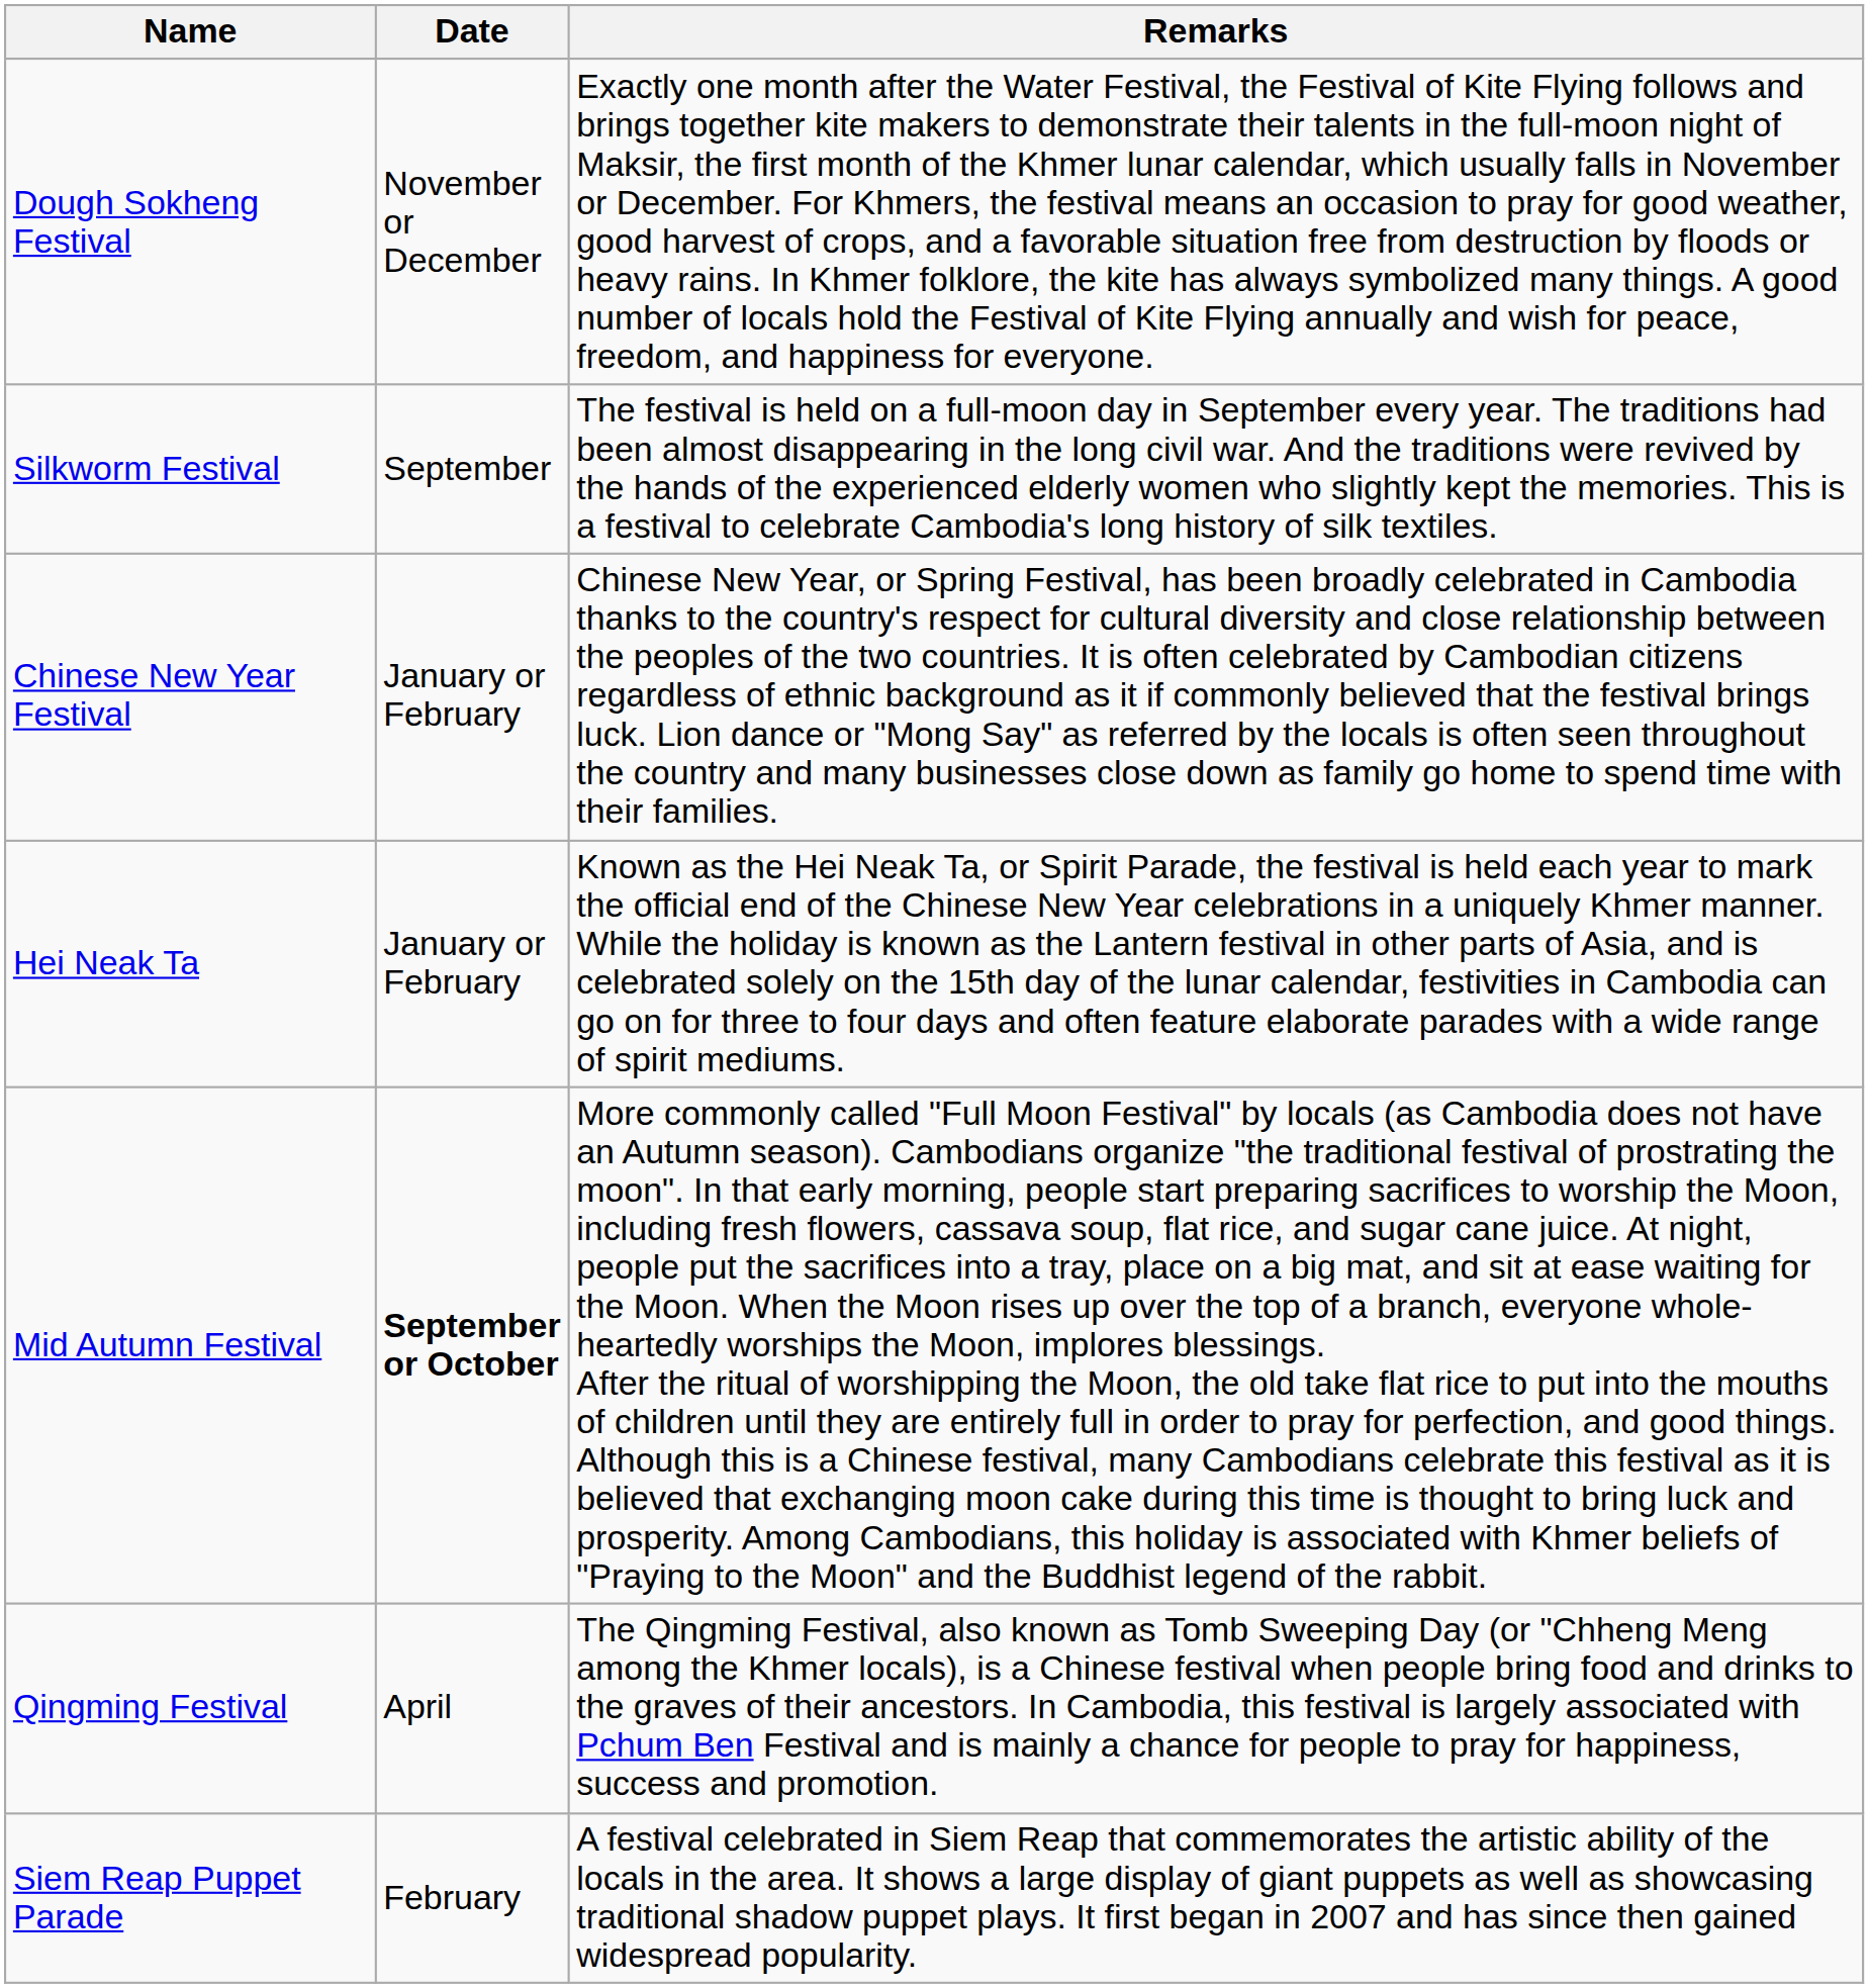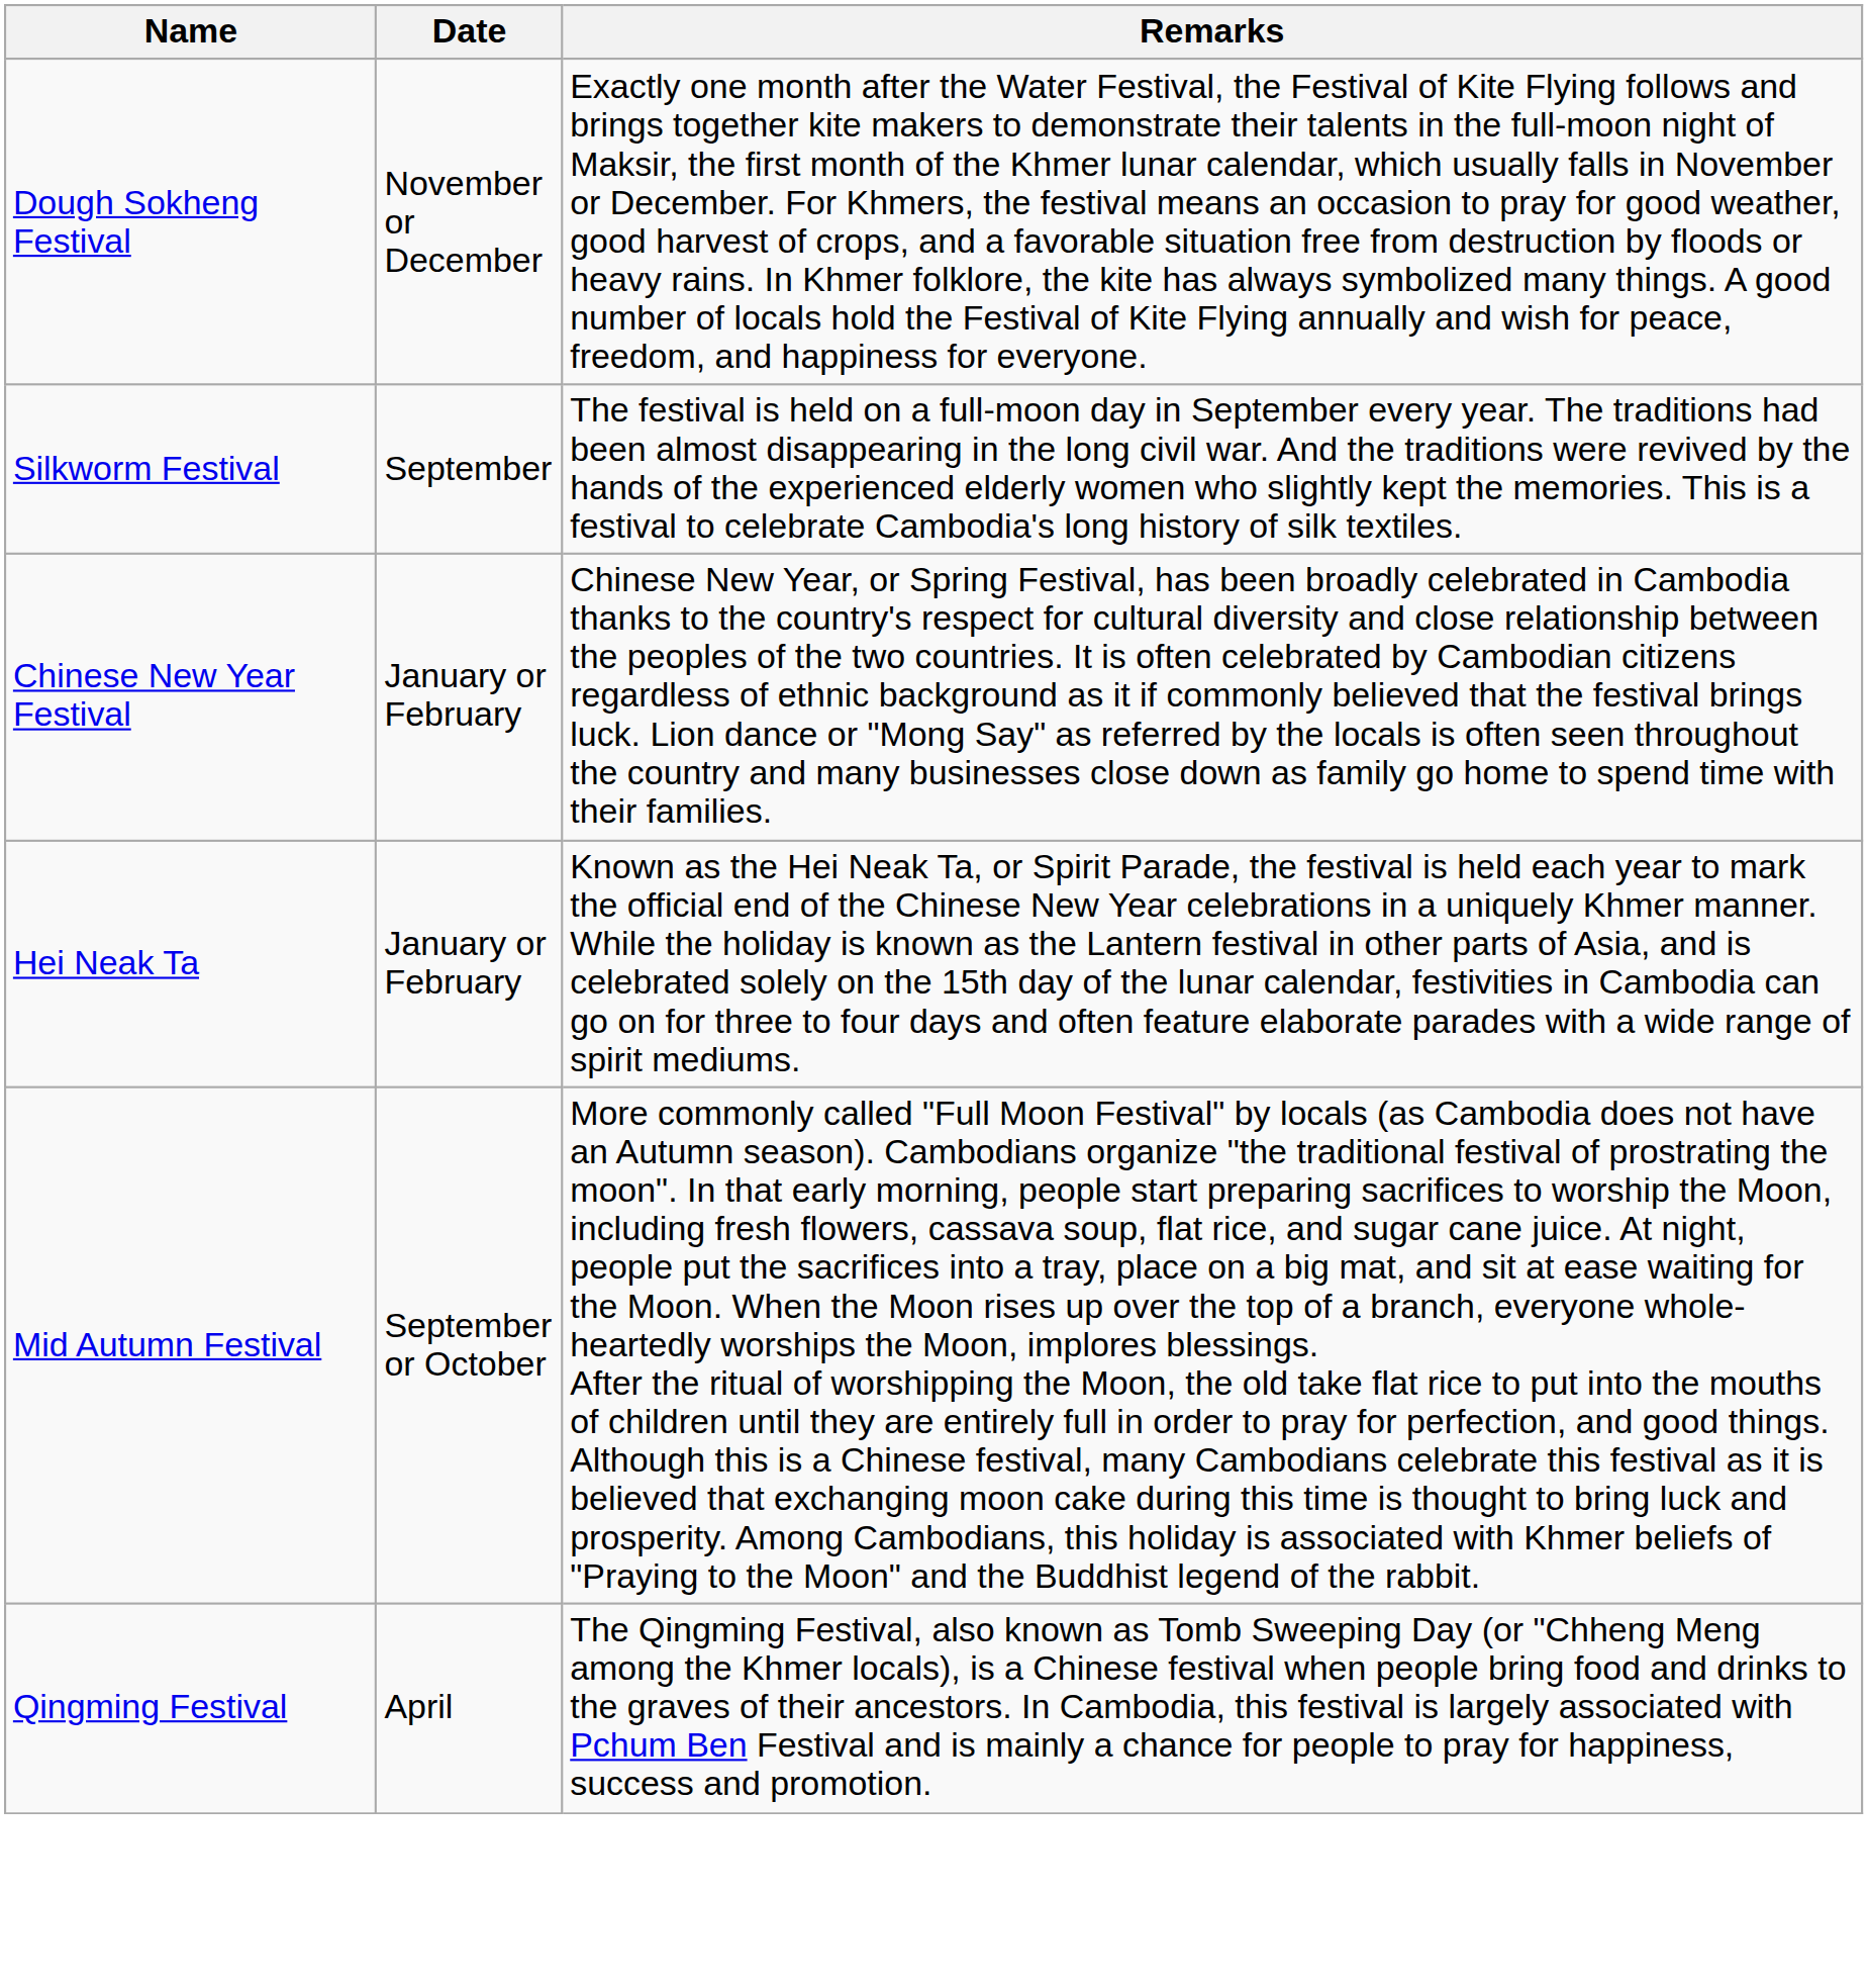Mid Autumn Festival | Date: bold -> normal
- row: Siem Reap Puppet Parade | February | A festival celebrated in Siem Reap that commemorates the artistic ability of the locals in the area. It shows a large display of giant puppets as well as showcasing traditional shadow puppet plays. It first began in 2007 and has since then gained widespread popularity.
